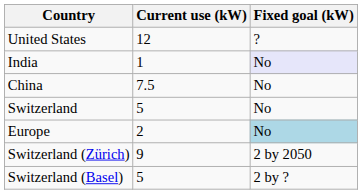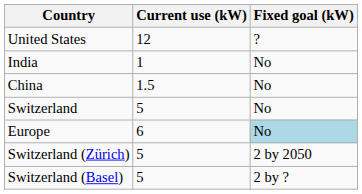India | Fixed goal (kW): lavender background -> no background
China | Current use (kW): 7.5 -> 1.5
Europe | Current use (kW): 2 -> 6
Switzerland (Zürich) | Current use (kW): 9 -> 5
